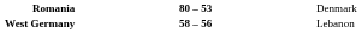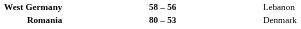rows swapped: West Germany <-> Romania
